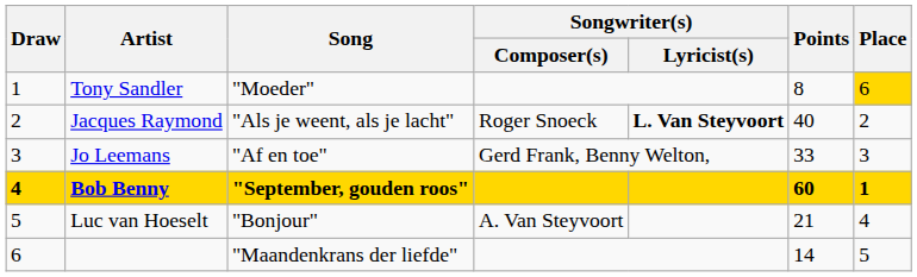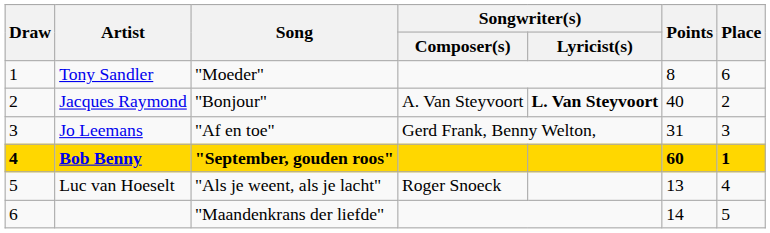Tony Sandler | Place: gold background -> no background
Jacques Raymond | Song: "Als je weent, als je lacht" -> "Bonjour"
Jacques Raymond | Songwriter(s) / Composer(s): Roger Snoeck -> A. Van Steyvoort
Jo Leemans | Points: 33 -> 31
Luc van Hoeselt | Song: "Bonjour" -> "Als je weent, als je lacht"
Luc van Hoeselt | Songwriter(s) / Composer(s): A. Van Steyvoort -> Roger Snoeck
Luc van Hoeselt | Points: 21 -> 13
